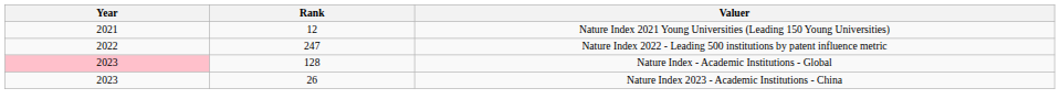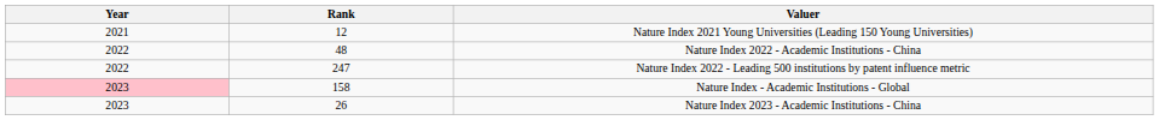+ row: 2022 | 48 | Nature Index 2022 - Academic Institutions - China
Nature Index - Academic Institutions - Global | Rank: 128 -> 158
